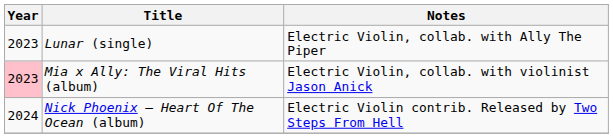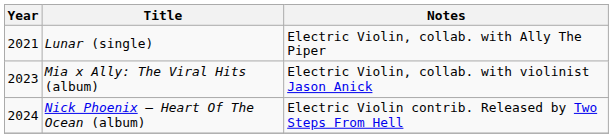Lunar (single) | Year: 2023 -> 2021
Mia x Ally: The Viral Hits (album) | Year: pink background -> no background
